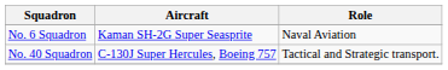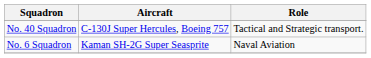rows swapped: No. 6 Squadron <-> No. 40 Squadron
